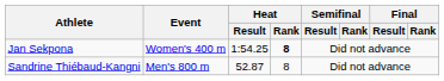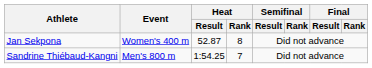Jan Sekpona | Heat / Result: 1:54.25 -> 52.87
Jan Sekpona | Heat / Rank: bold -> normal
Sandrine Thiébaud-Kangni | Heat / Result: 52.87 -> 1:54.25
Sandrine Thiébaud-Kangni | Heat / Rank: 8 -> 7
